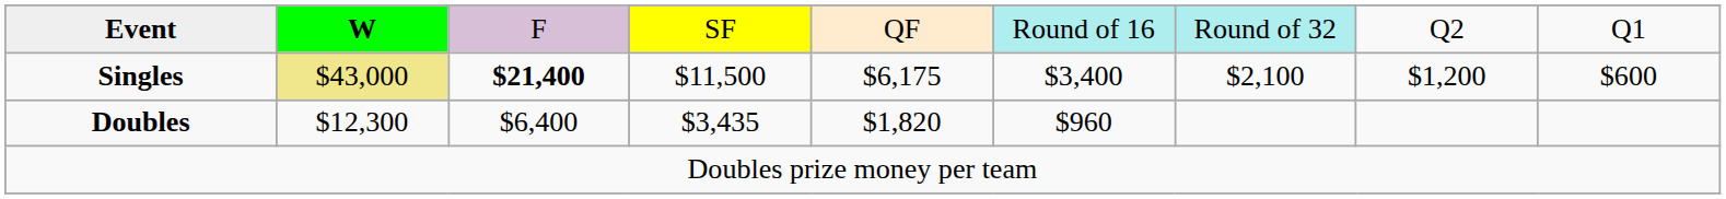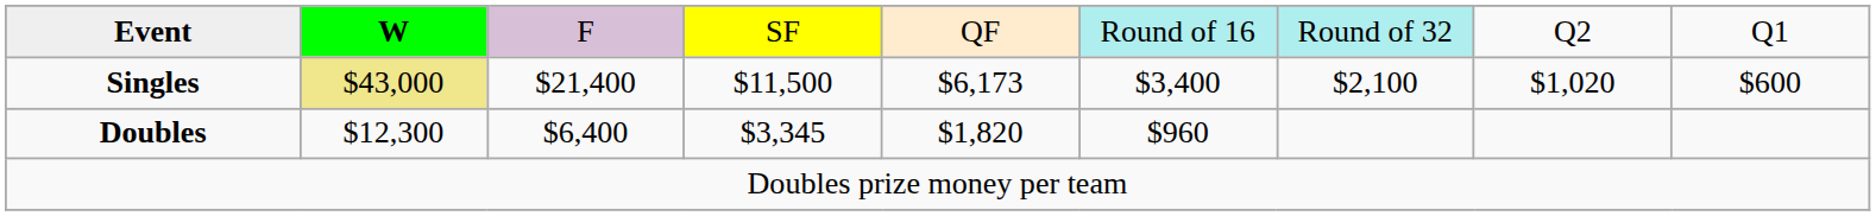Singles | column 3: bold -> normal
Singles | column 5: $6,175 -> $6,173
Singles | column 8: $1,200 -> $1,020
Doubles | column 4: $3,435 -> $3,345
